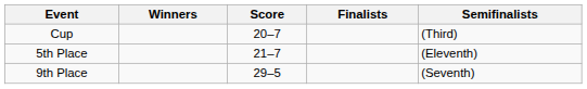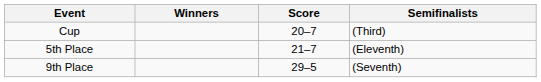- column: Finalists
